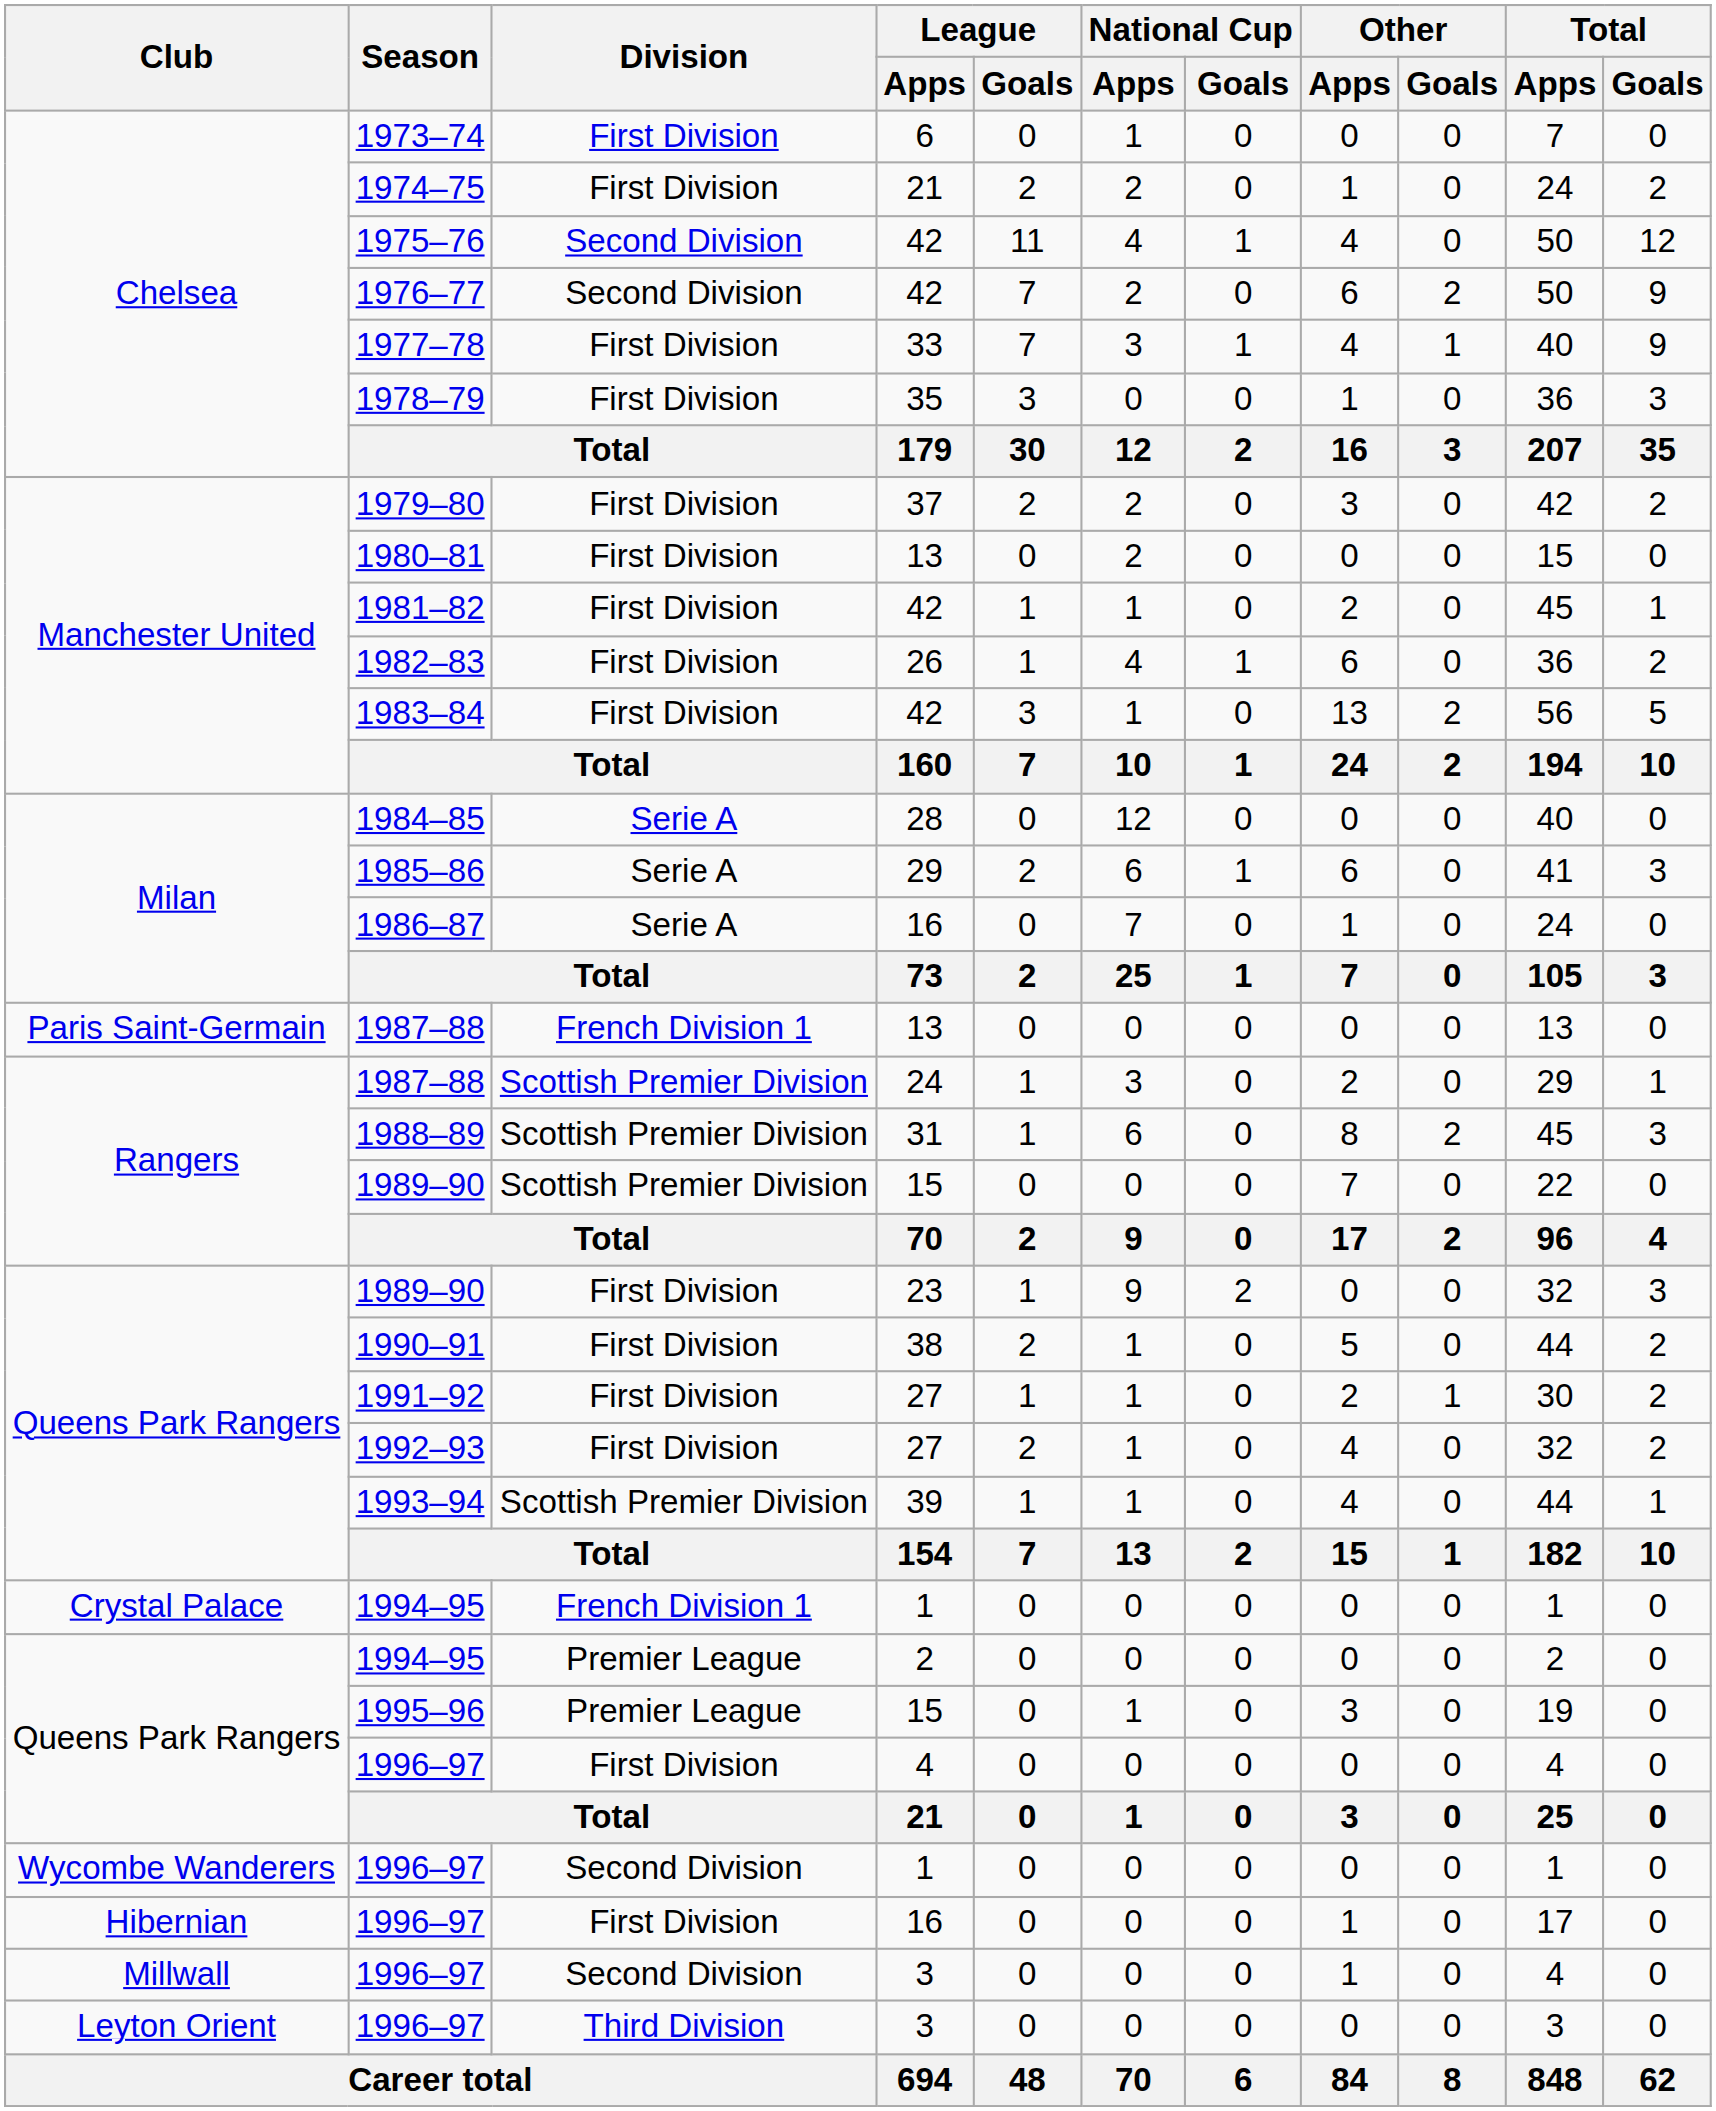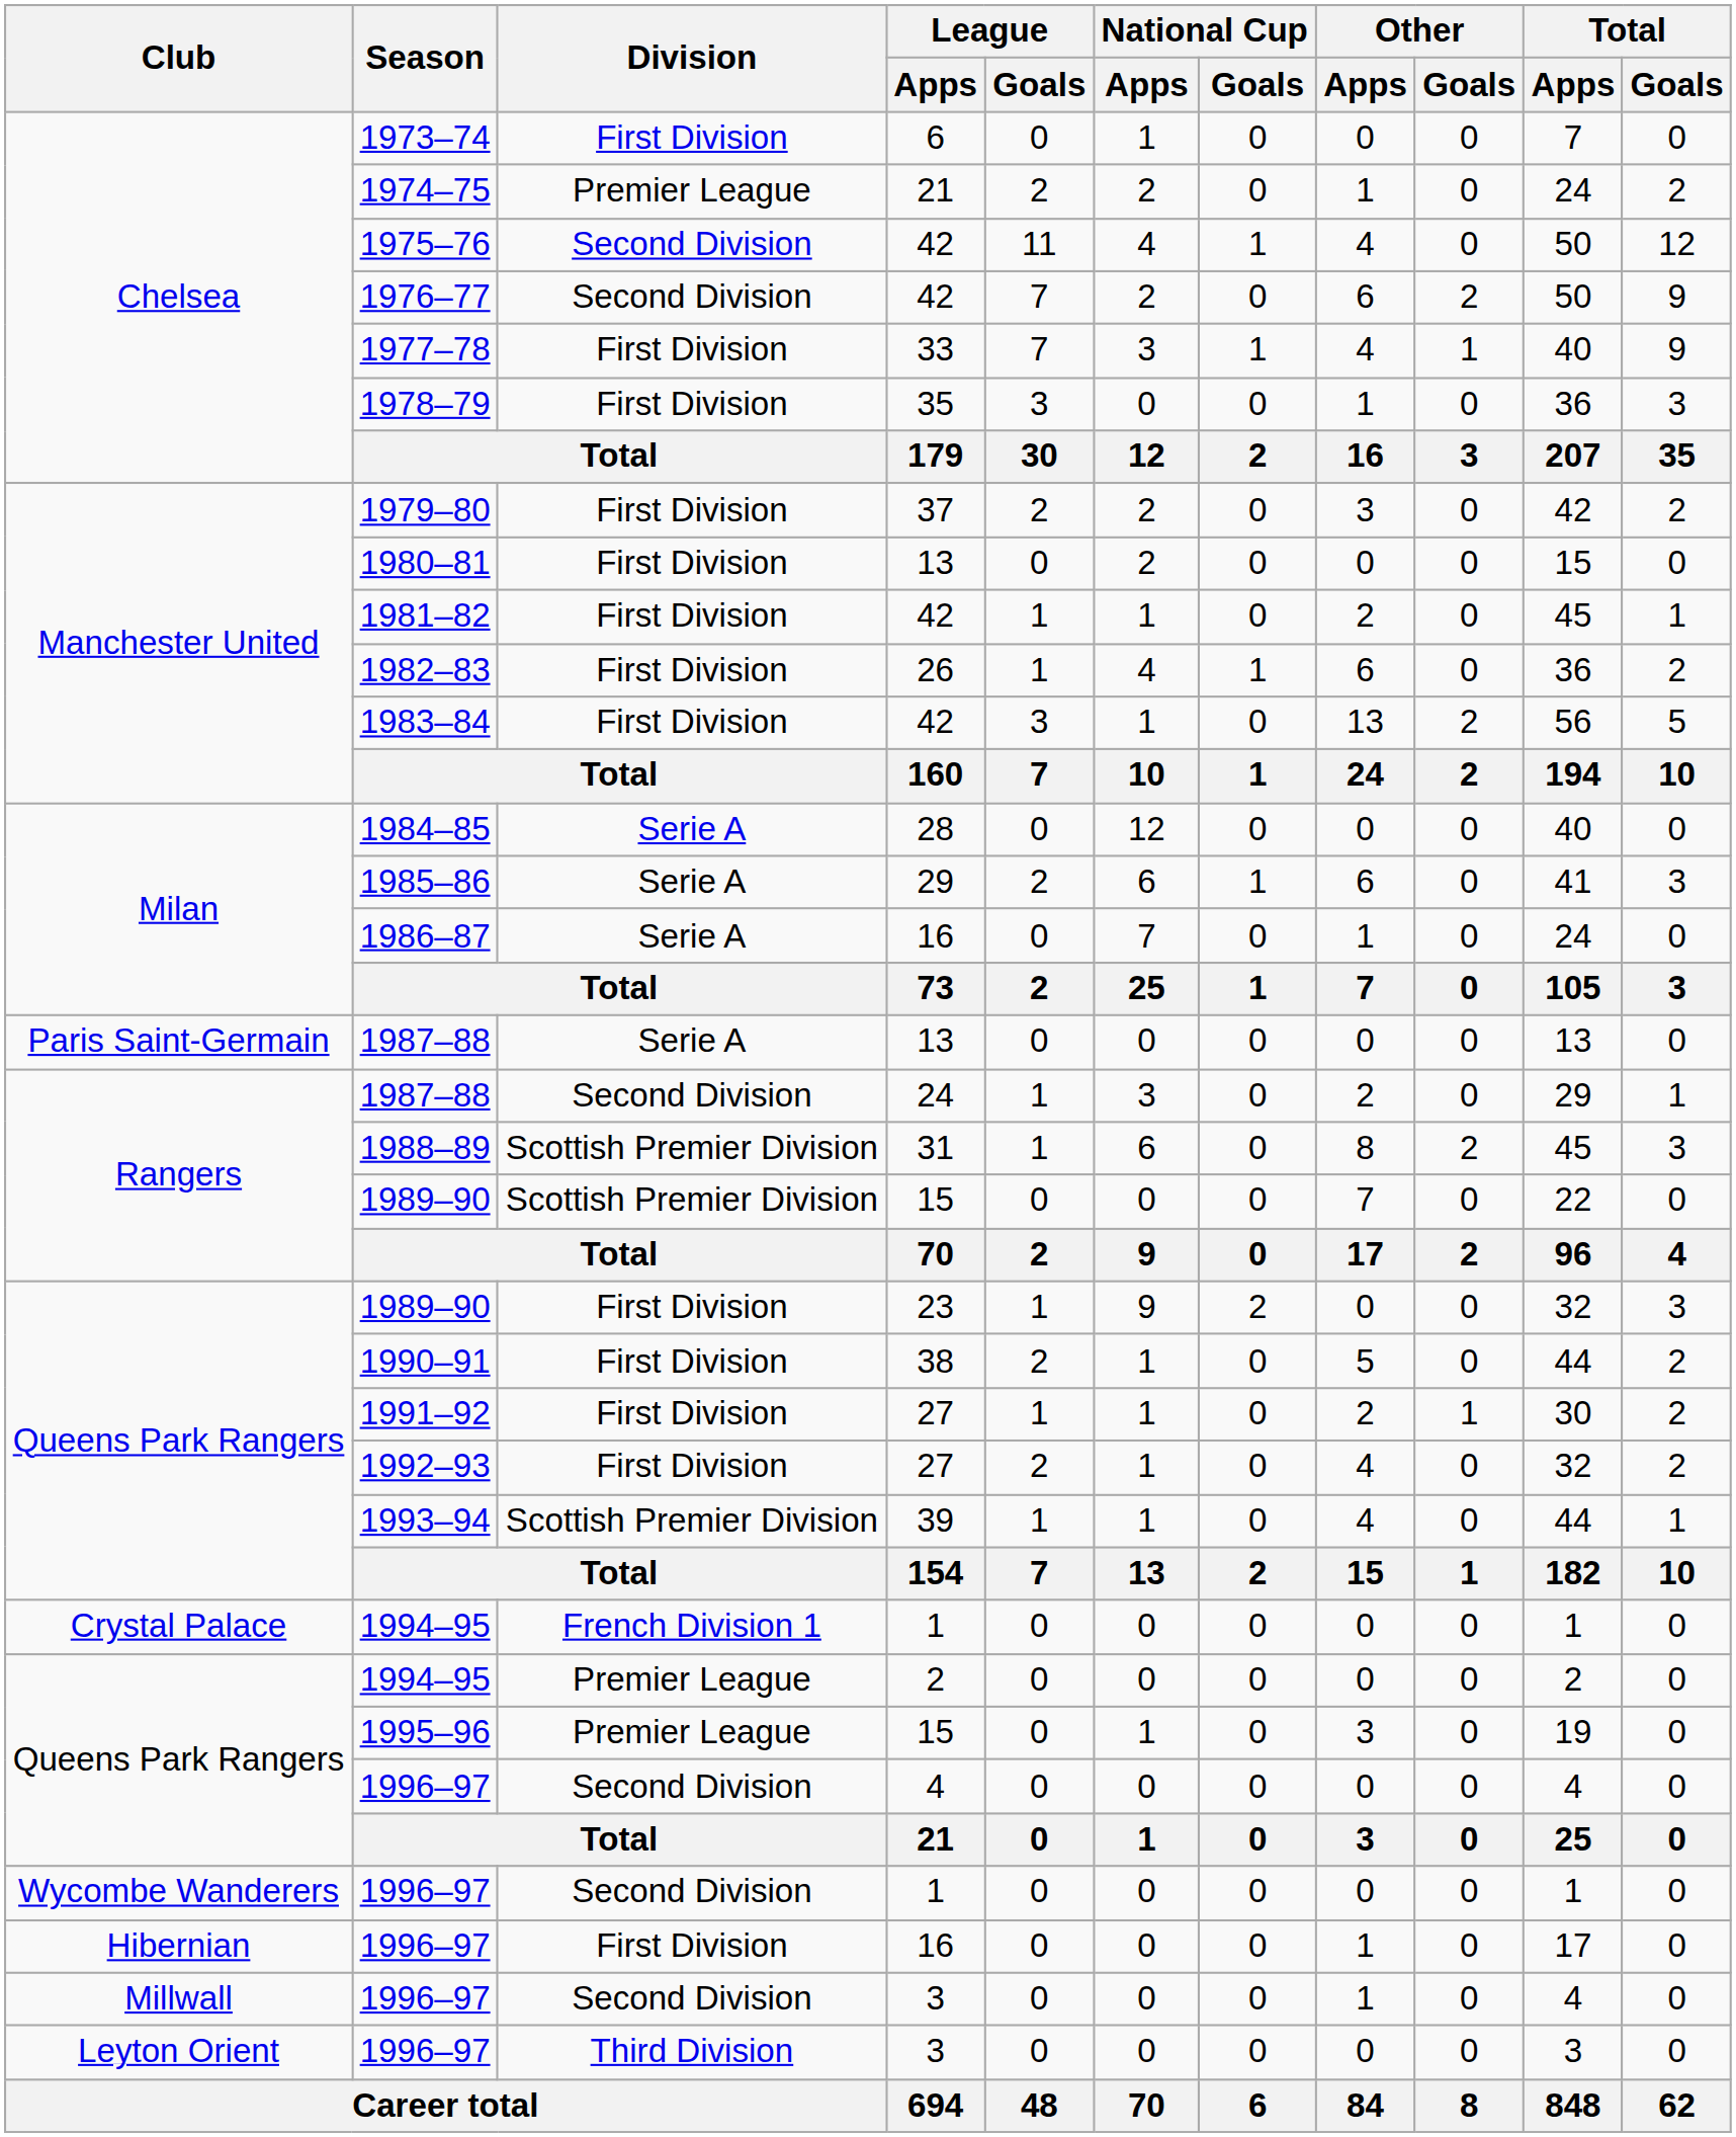1974–75 | Division: First Division -> Premier League
Paris Saint-Germain / 1987–88 | Division: French Division 1 -> Serie A
Rangers / 1987–88 | Division: Scottish Premier Division -> Second Division
Queens Park Rangers / 1996–97 | Division: First Division -> Second Division
